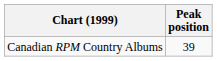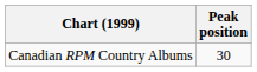Canadian RPM Country Albums | Peak position: 39 -> 30
